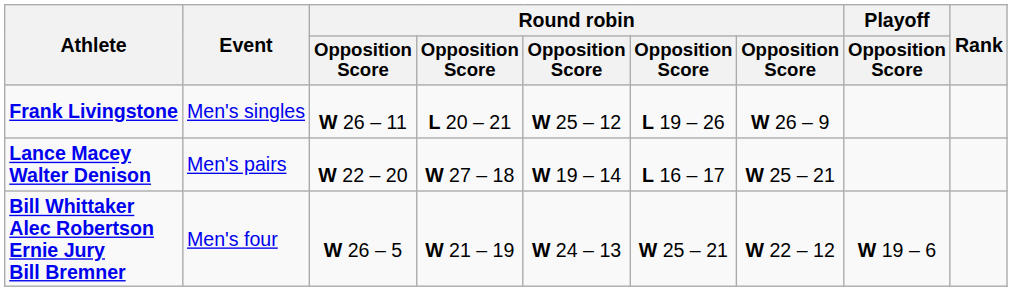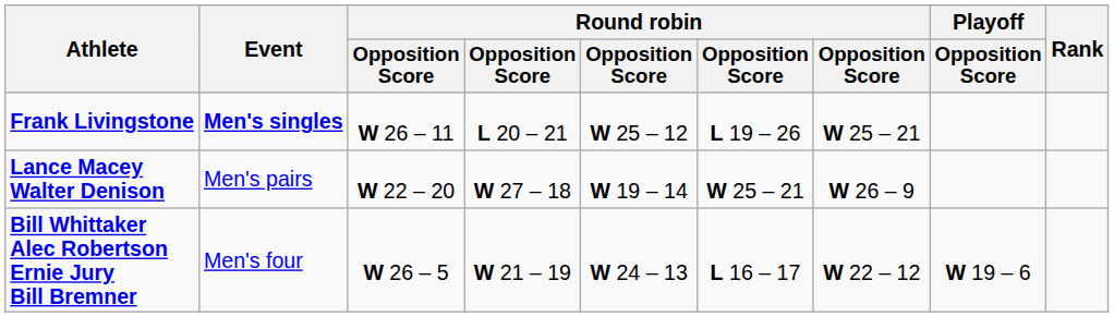Frank Livingstone | Event: normal -> bold
Frank Livingstone | column 7: W 26 – 9 -> W 25 – 21
Lance Macey Walter Denison | column 6: L 16 – 17 -> W 25 – 21
Lance Macey Walter Denison | column 7: W 25 – 21 -> W 26 – 9
Bill Whittaker Alec Robertson Ernie Jury Bill Bremner | column 6: W 25 – 21 -> L 16 – 17
